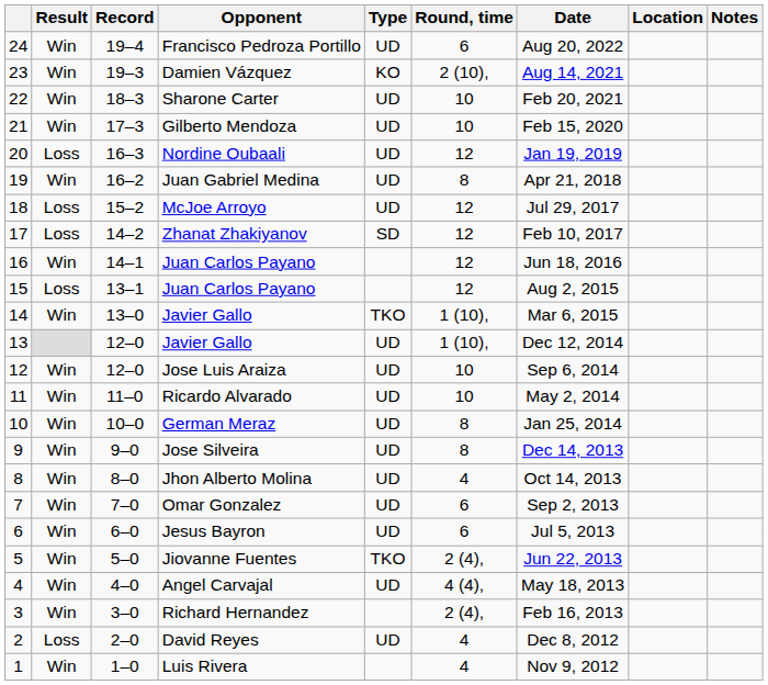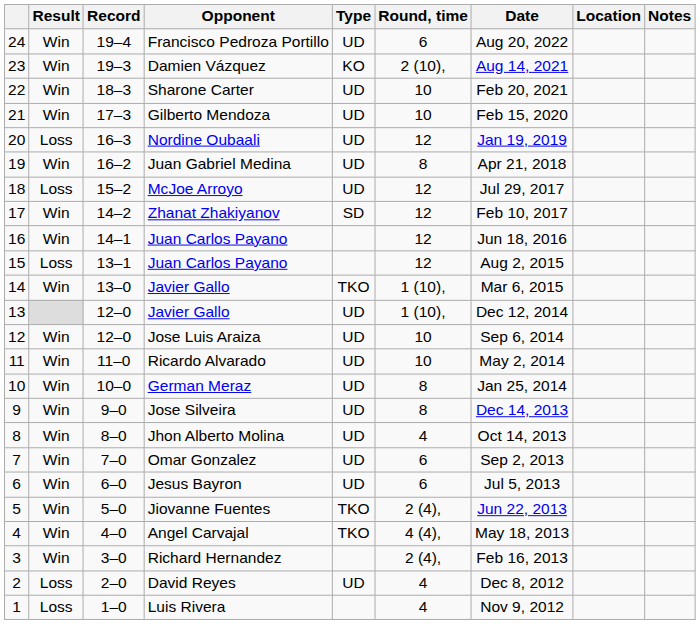Zhanat Zhakiyanov | Result: Loss -> Win
Angel Carvajal | Type: UD -> TKO
Luis Rivera | Result: Win -> Loss
